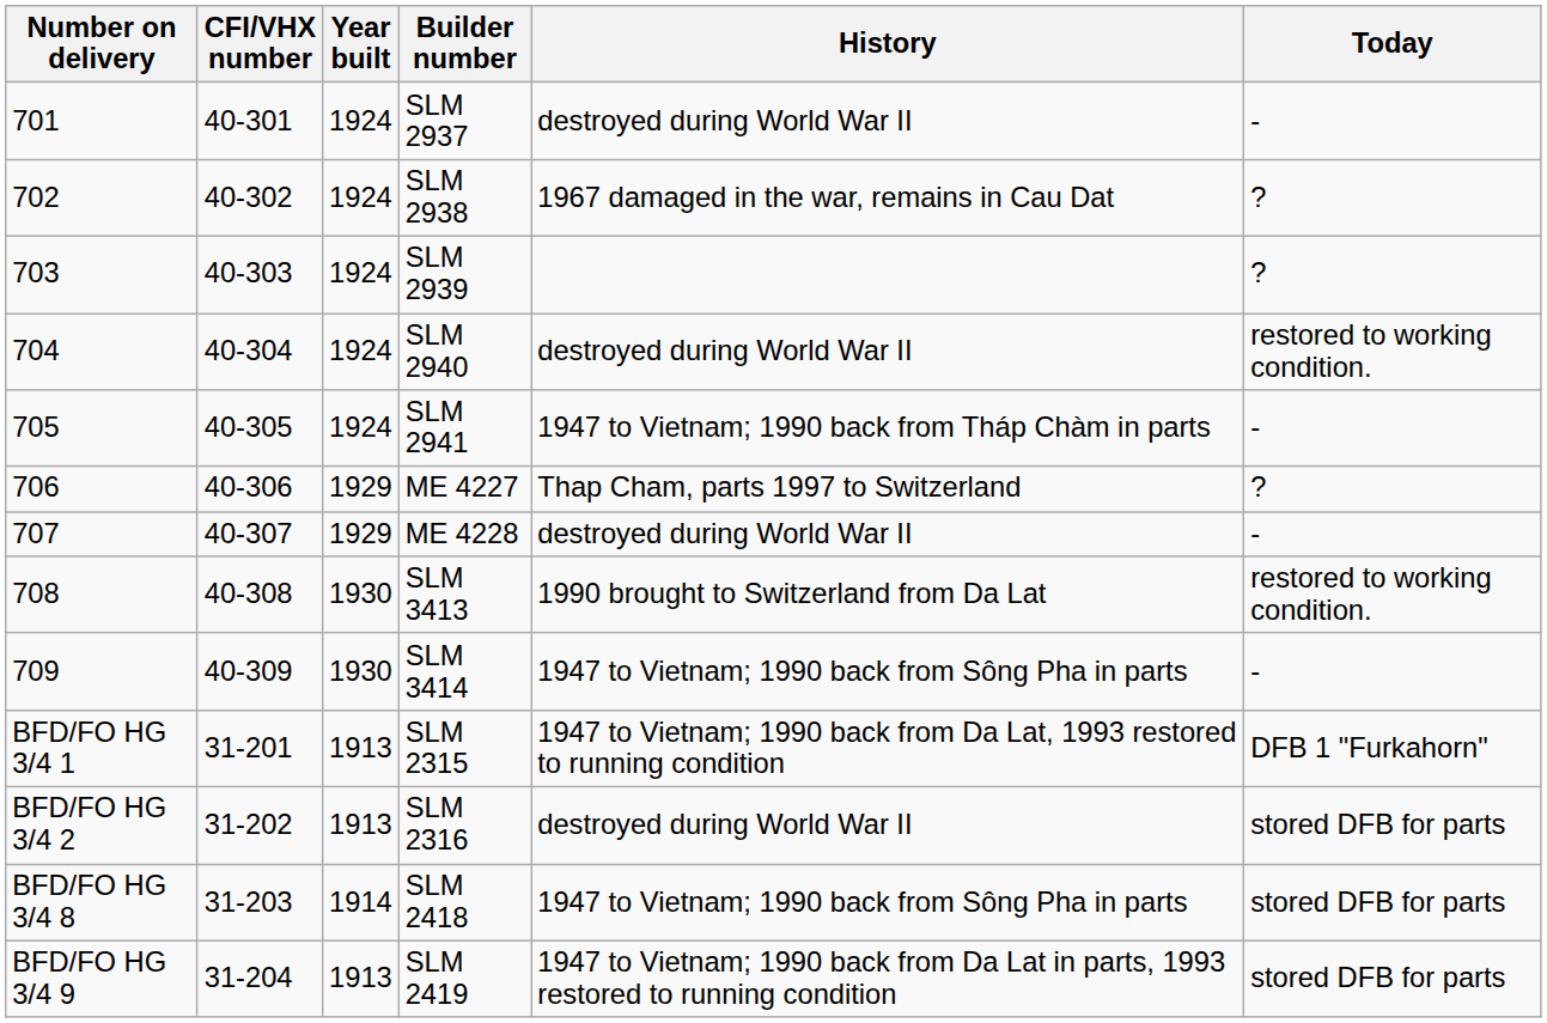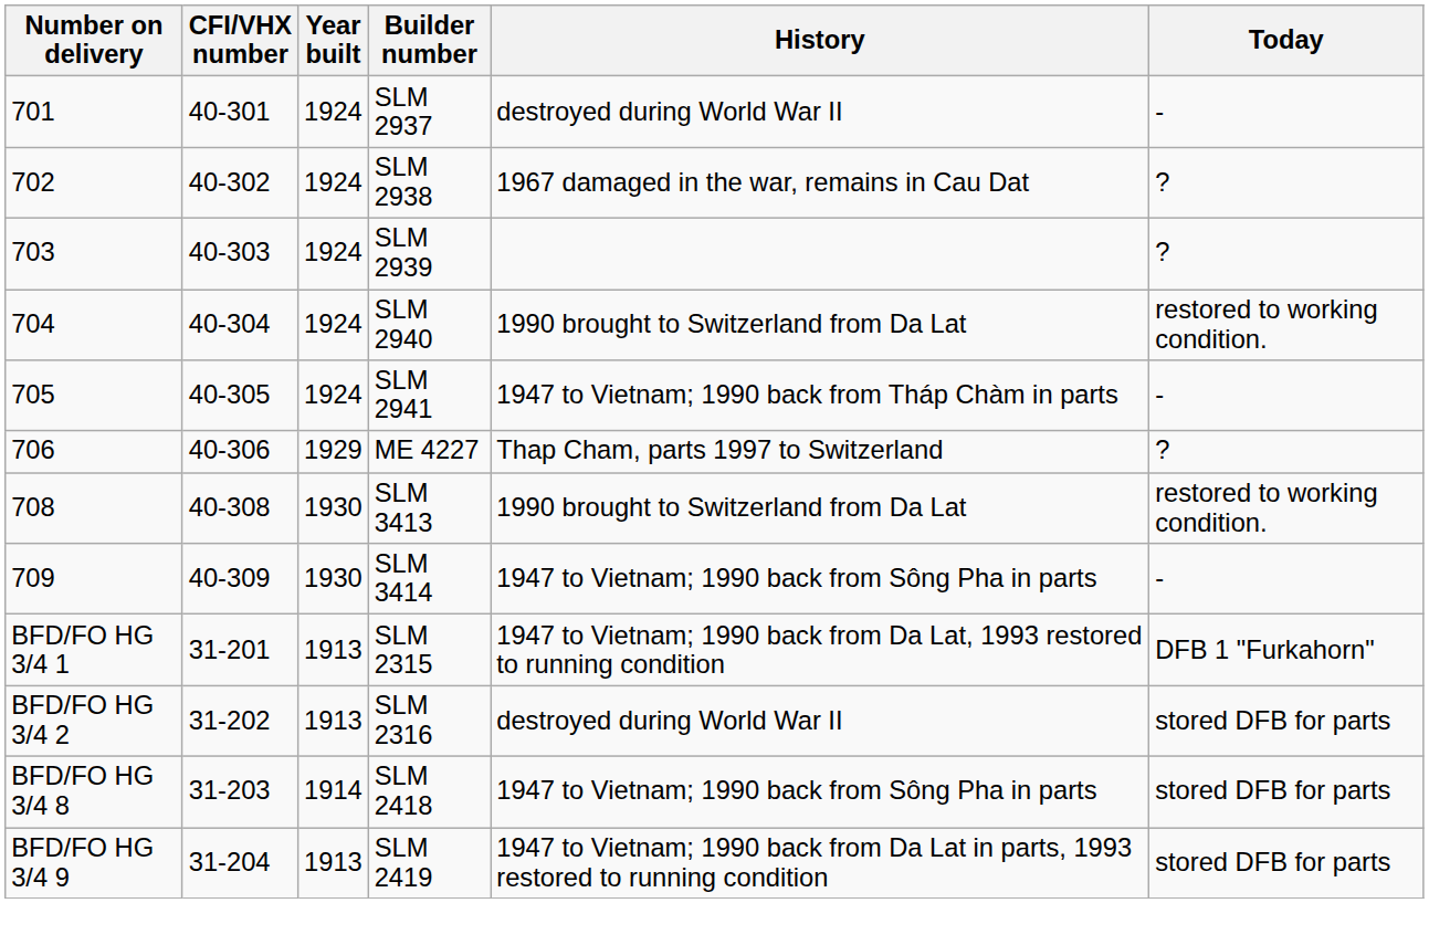SLM 2940 | History: destroyed during World War II -> 1990 brought to Switzerland from Da Lat
- row: 707 | 40-307 | 1929 | ME 4228 | destroyed during World War II | -
